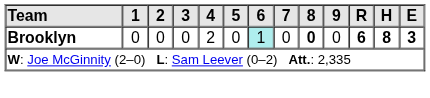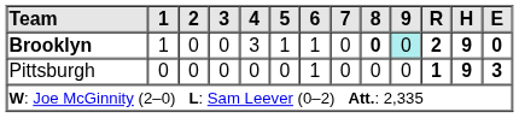Brooklyn | 1: 0 -> 1
Brooklyn | 4: 2 -> 3
Brooklyn | 5: 0 -> 1
Brooklyn | 6: paleturquoise background -> no background
Brooklyn | 9: no background -> paleturquoise background
Brooklyn | R: 6 -> 2
Brooklyn | H: 8 -> 9
Brooklyn | E: 3 -> 0
+ row: Pittsburgh | 0 | 0 | 0 | 0 | 0 | 1 | 0 | 0 | 0 | 1 | 9 | 3
